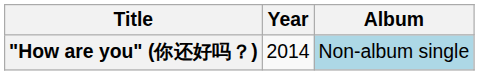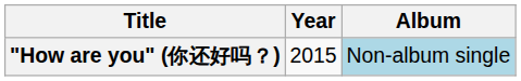"How are you" (你还好吗？) | Year: 2014 -> 2015
